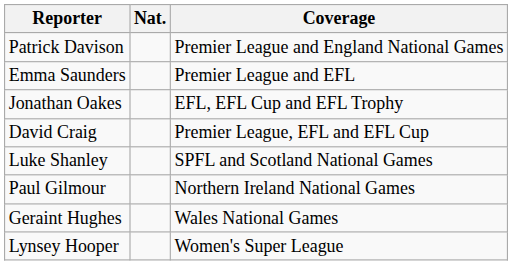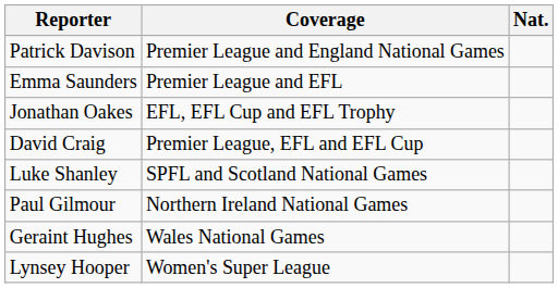columns swapped: Nat. <-> Coverage
